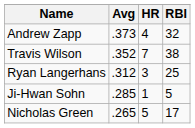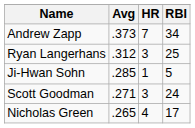Andrew Zapp | HR: 4 -> 7
Andrew Zapp | RBI: 32 -> 34
- row: Travis Wilson | .352 | 7 | 38
+ row: Scott Goodman | .271 | 3 | 24
Nicholas Green | HR: 5 -> 4
